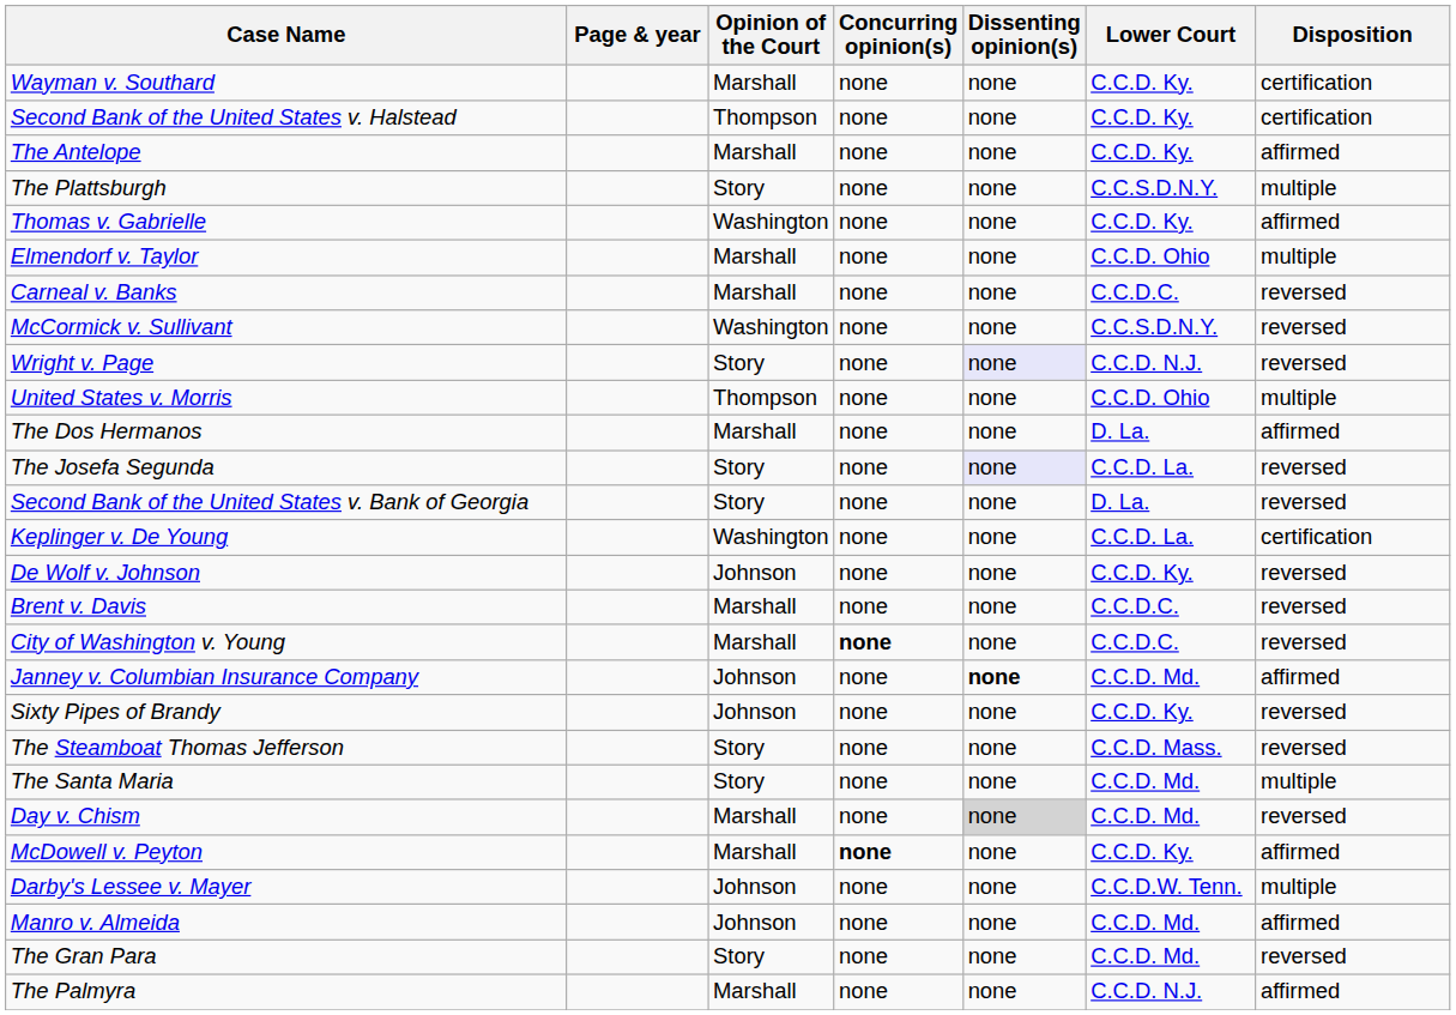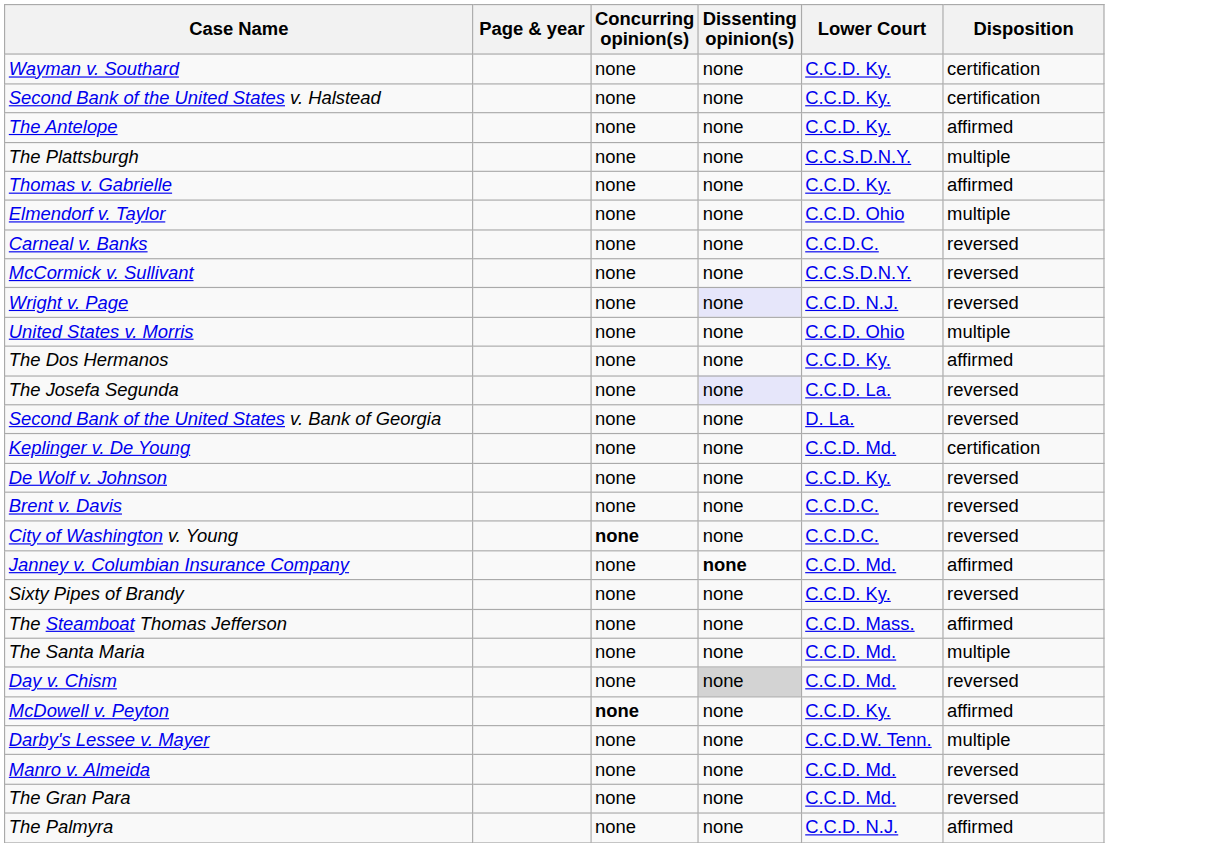- column: Opinion of the Court | Marshall | Thompson | Marshall | Story | Washington | Marshall | Marshall | Washington | Story | Thompson | Marshall | Story | Story | Washington | Johnson | Marshall | Marshall | Johnson | Johnson | Story | Story | Marshall | Marshall | Johnson | Johnson | Story | Marshall
The Dos Hermanos | Lower Court: D. La. -> C.C.D. Ky.
Keplinger v. De Young | Lower Court: C.C.D. La. -> C.C.D. Md.
The Steamboat Thomas Jefferson | Disposition: reversed -> affirmed
Manro v. Almeida | Disposition: affirmed -> reversed
